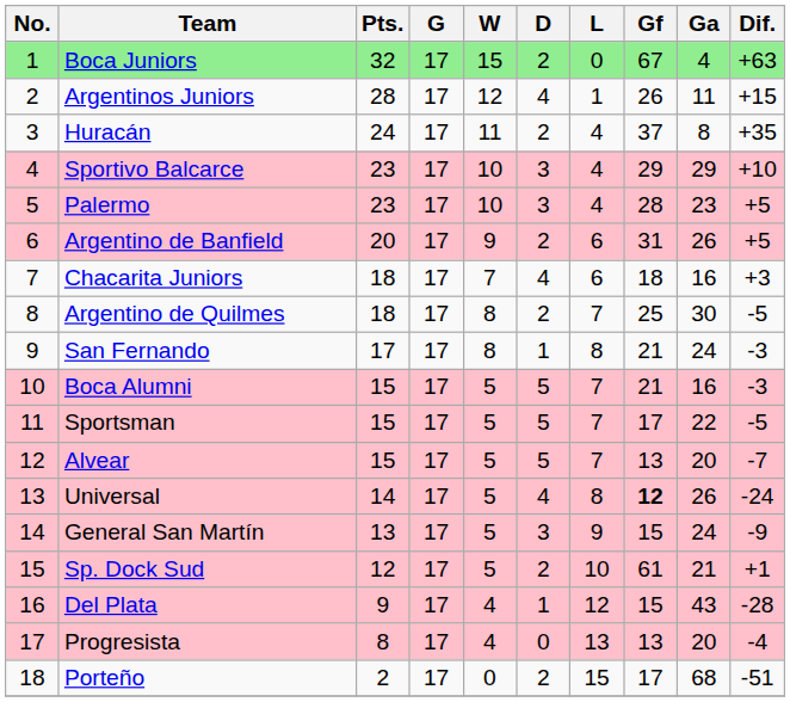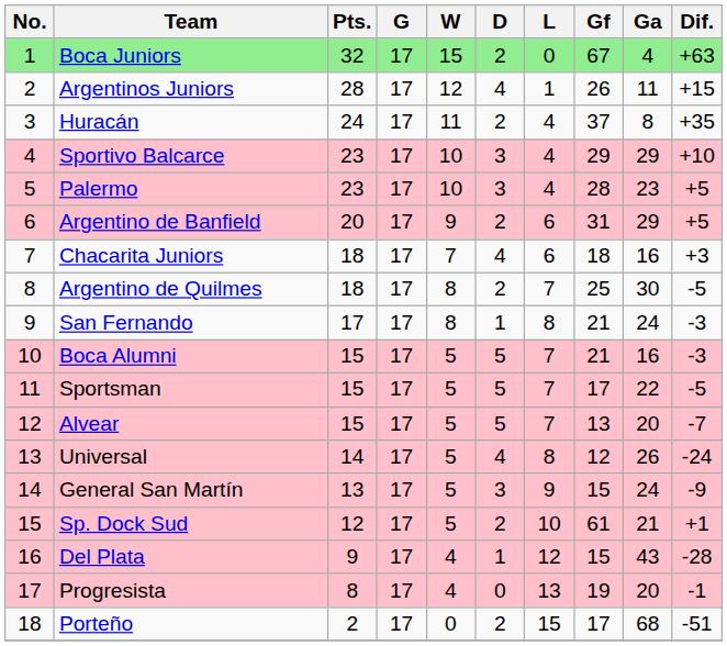Argentino de Banfield | Ga: 26 -> 29
Universal | Gf: bold -> normal
Progresista | Gf: 13 -> 19
Progresista | Dif.: -4 -> -1
